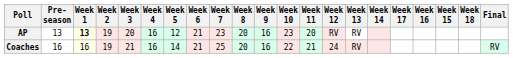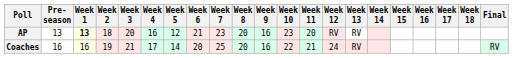columns swapped: Week 15 <-> Week 17
AP | Week 2: 19 -> 18
Coaches | Week 4: 16 -> 17
Coaches | Week 6: 21 -> 20
